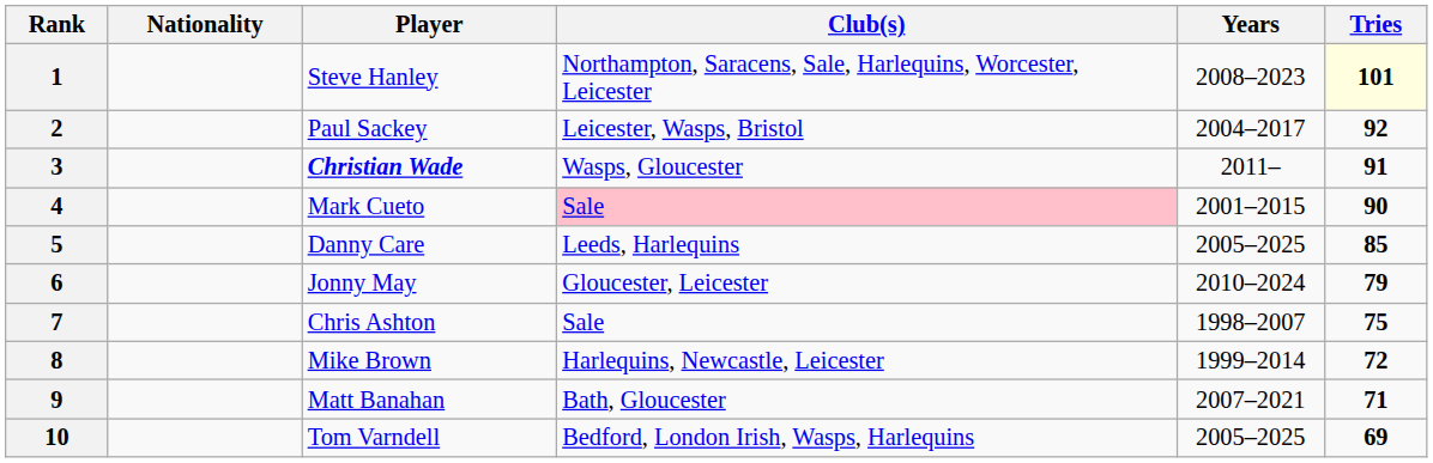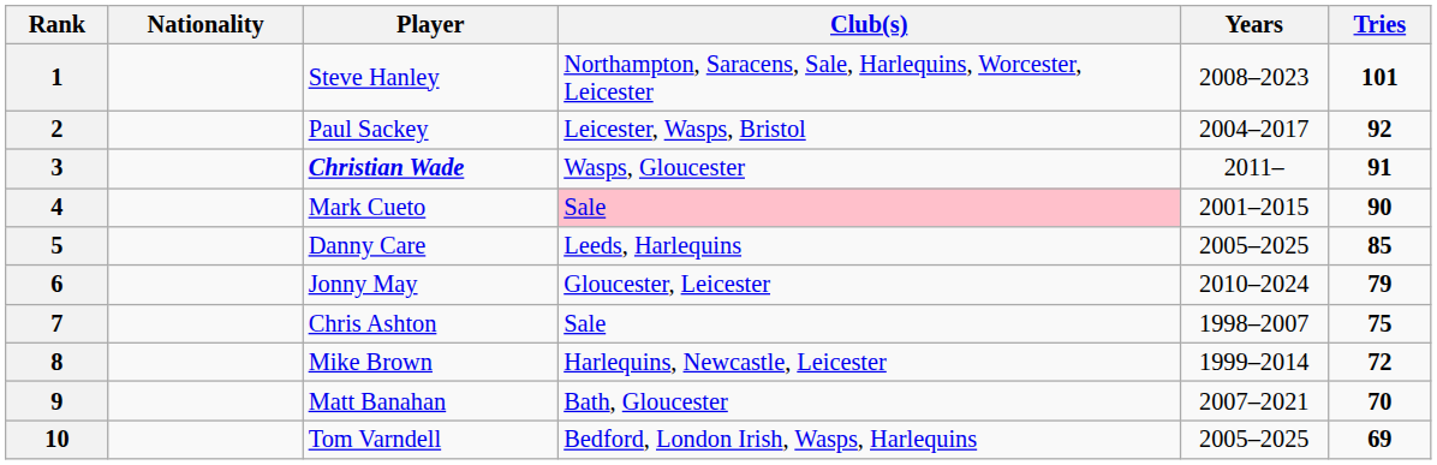1 | Tries: lightyellow background -> no background
9 | Tries: 71 -> 70
